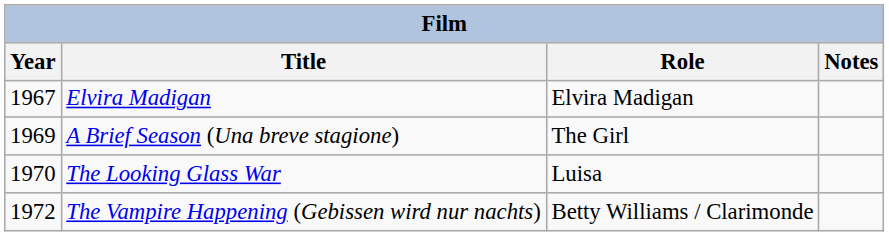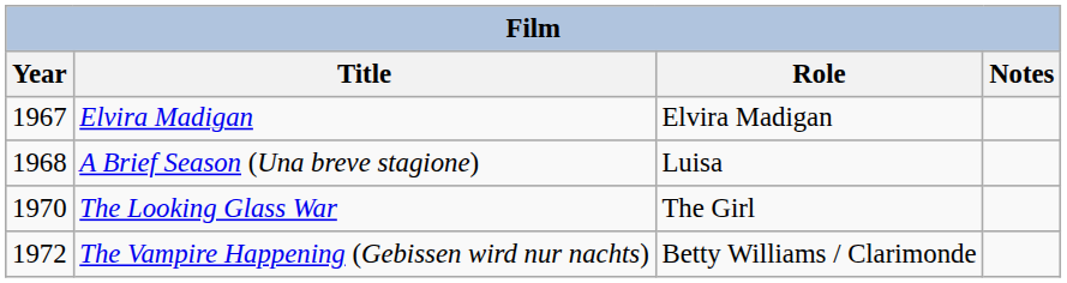A Brief Season (Una breve stagione) | Year: 1969 -> 1968
A Brief Season (Una breve stagione) | Role: The Girl -> Luisa
The Looking Glass War | Role: Luisa -> The Girl
